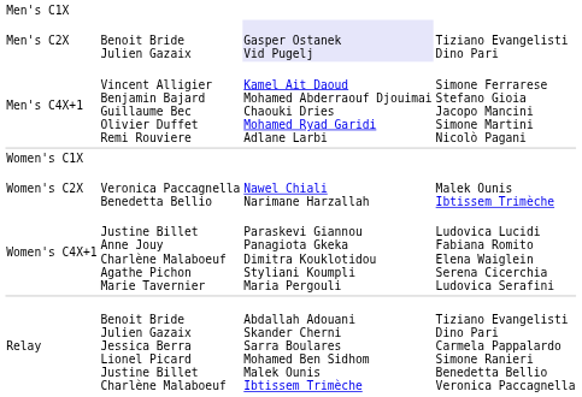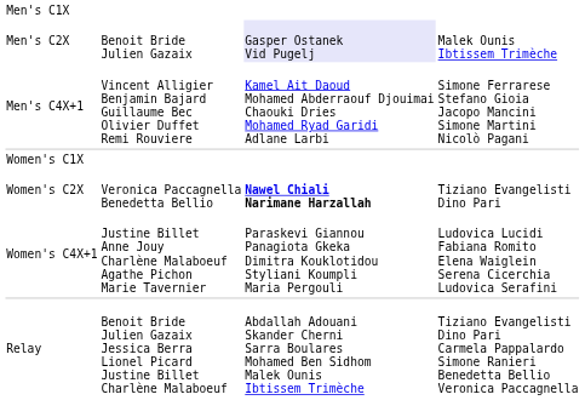Men's C2X | column 4: Tiziano Evangelisti Dino Pari -> Malek Ounis Ibtissem Trimèche
Women's C2X | column 3: normal -> bold
Women's C2X | column 4: Malek Ounis Ibtissem Trimèche -> Tiziano Evangelisti Dino Pari
